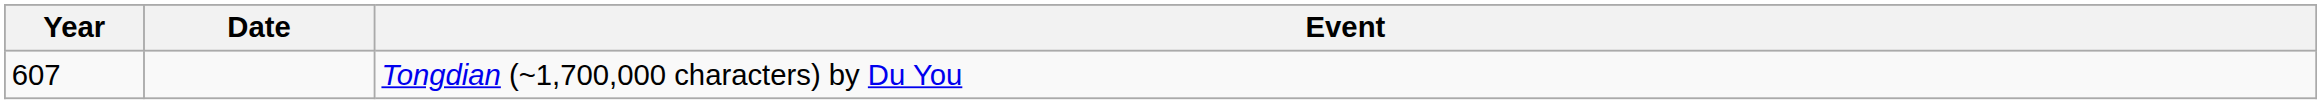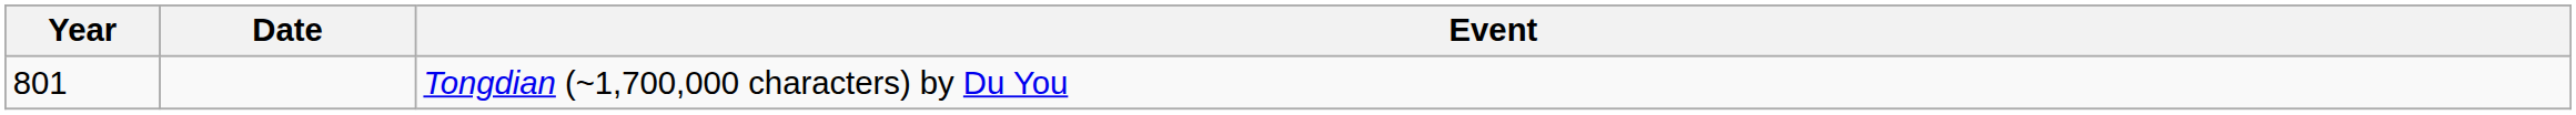Tongdian (~1,700,000 characters) by Du You | Year: 607 -> 801
